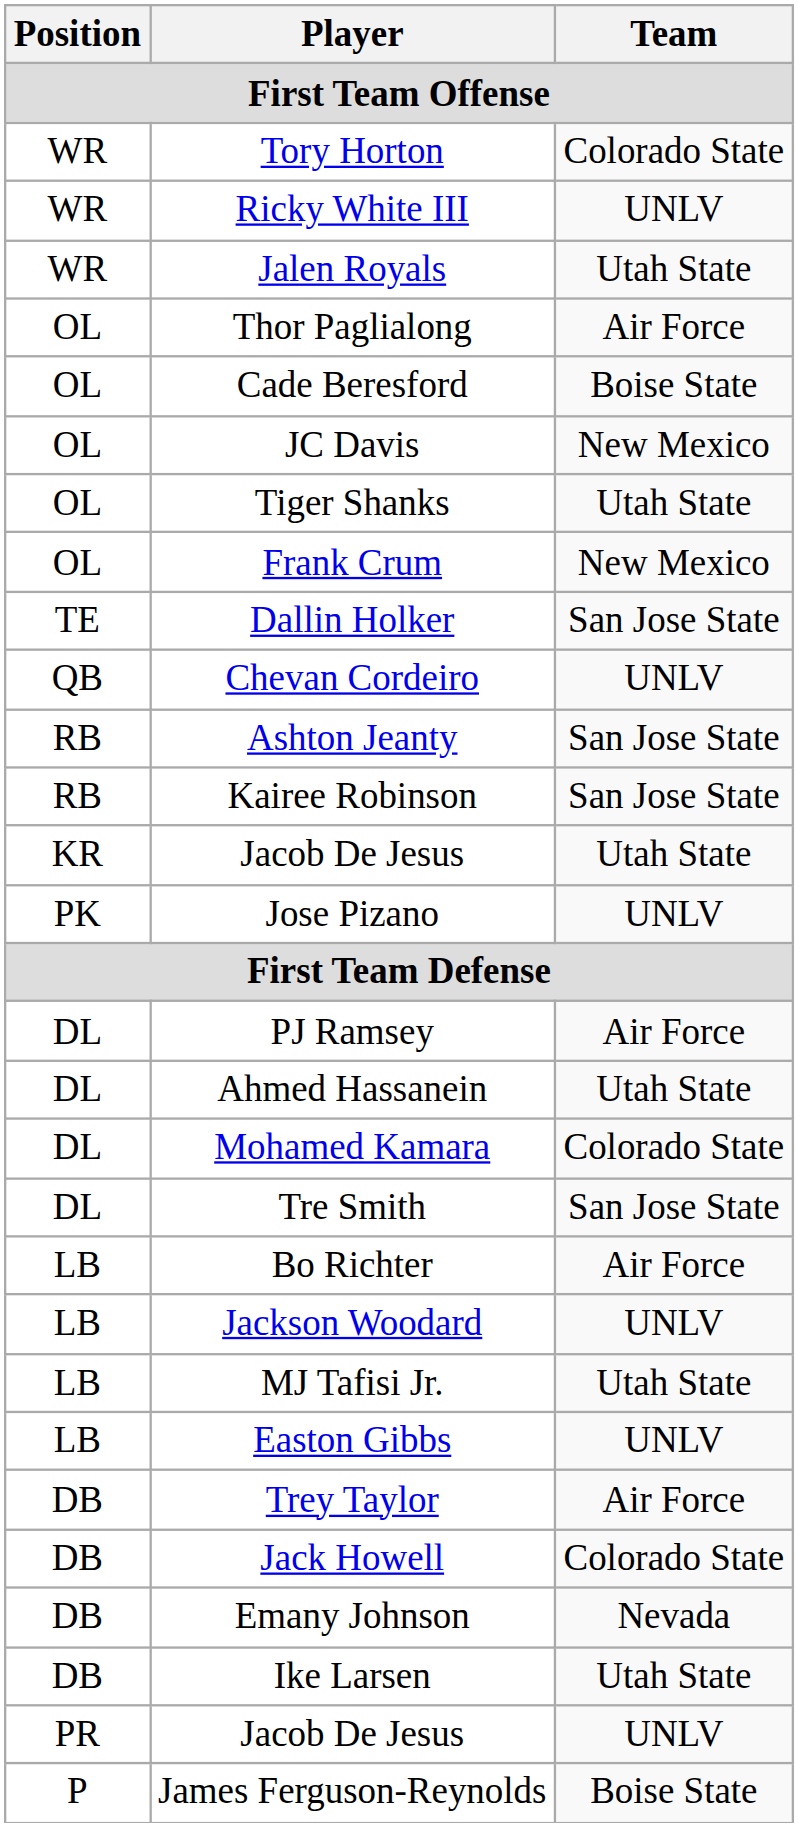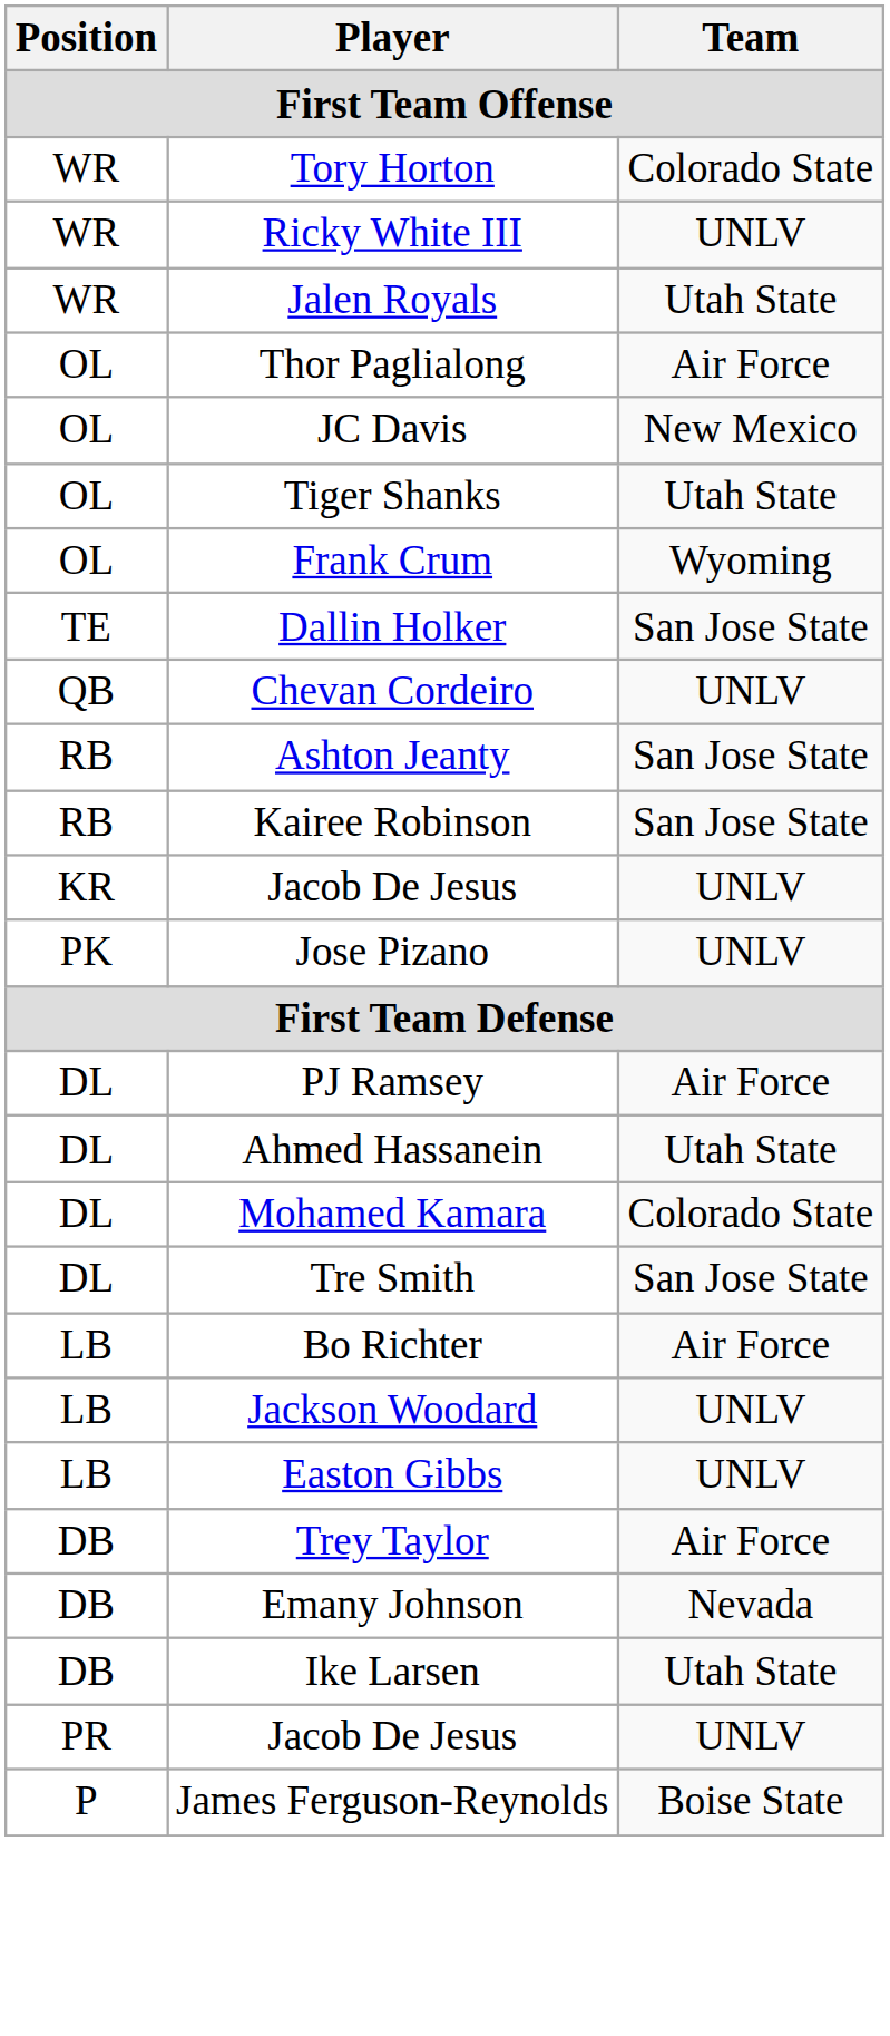- row: OL | Cade Beresford | Boise State
Frank Crum | Team: New Mexico -> Wyoming
KR / Jacob De Jesus | Team: Utah State -> UNLV
- row: LB | MJ Tafisi Jr. | Utah State
- row: DB | Jack Howell | Colorado State
